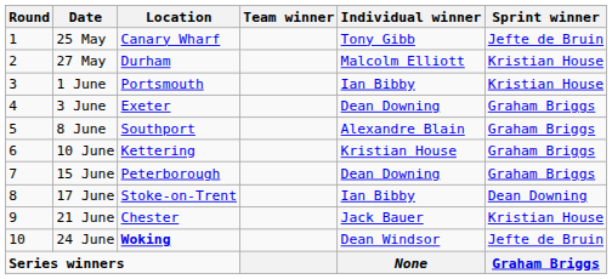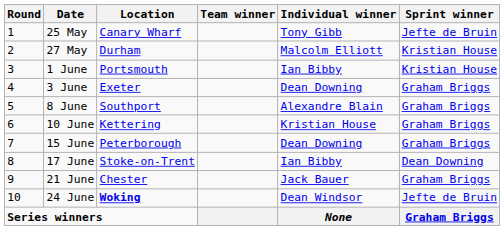21 June | Sprint winner: Kristian House -> Graham Briggs
